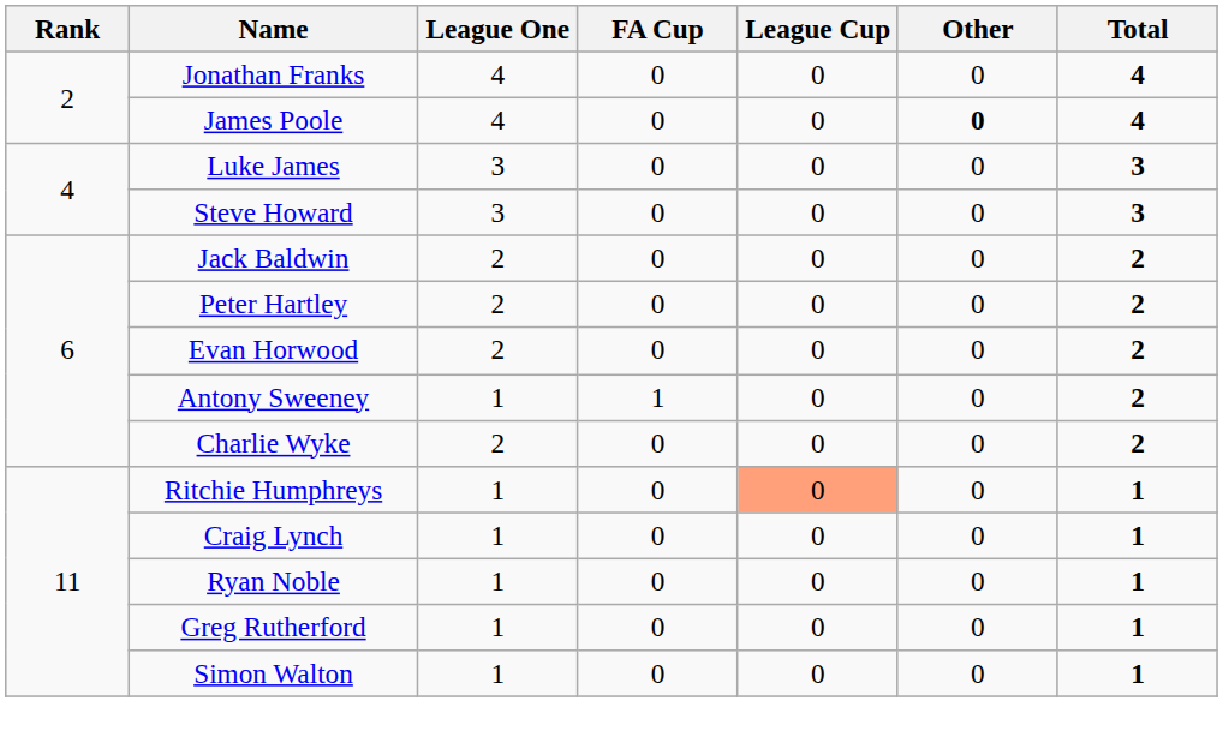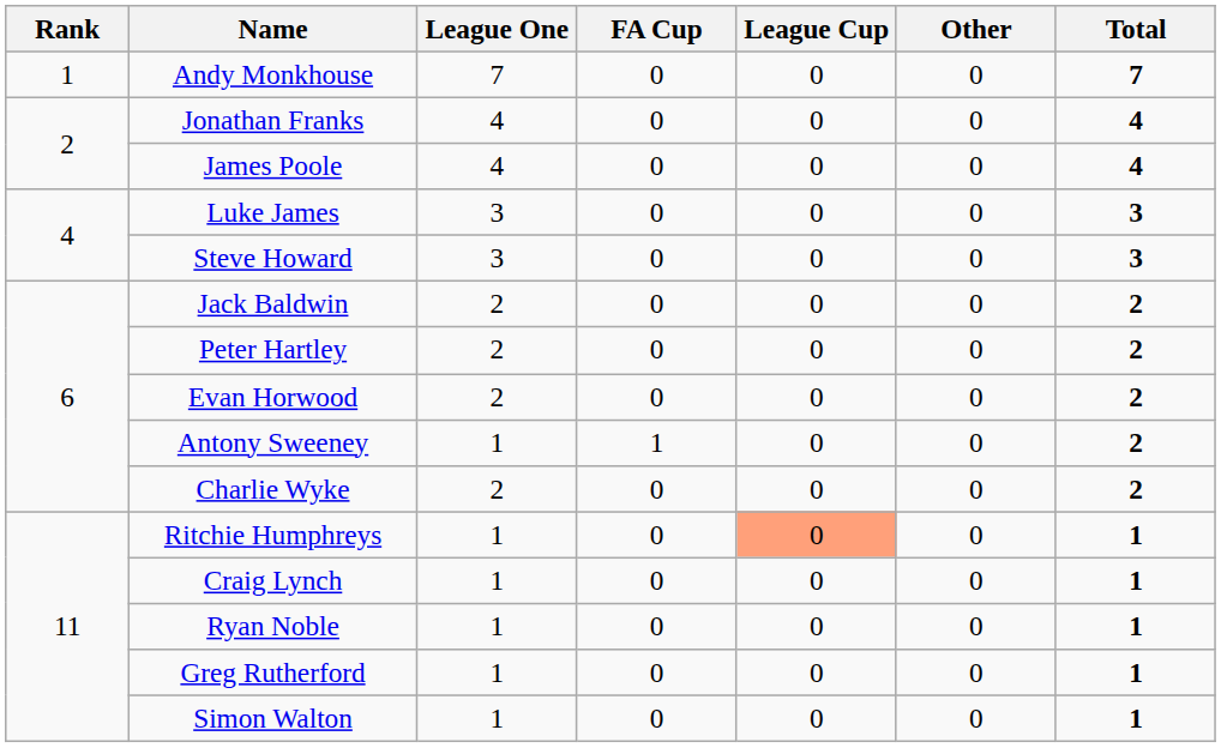+ row: 1 | Andy Monkhouse | 7 | 0 | 0 | 0 | 7
James Poole | Other: bold -> normal
